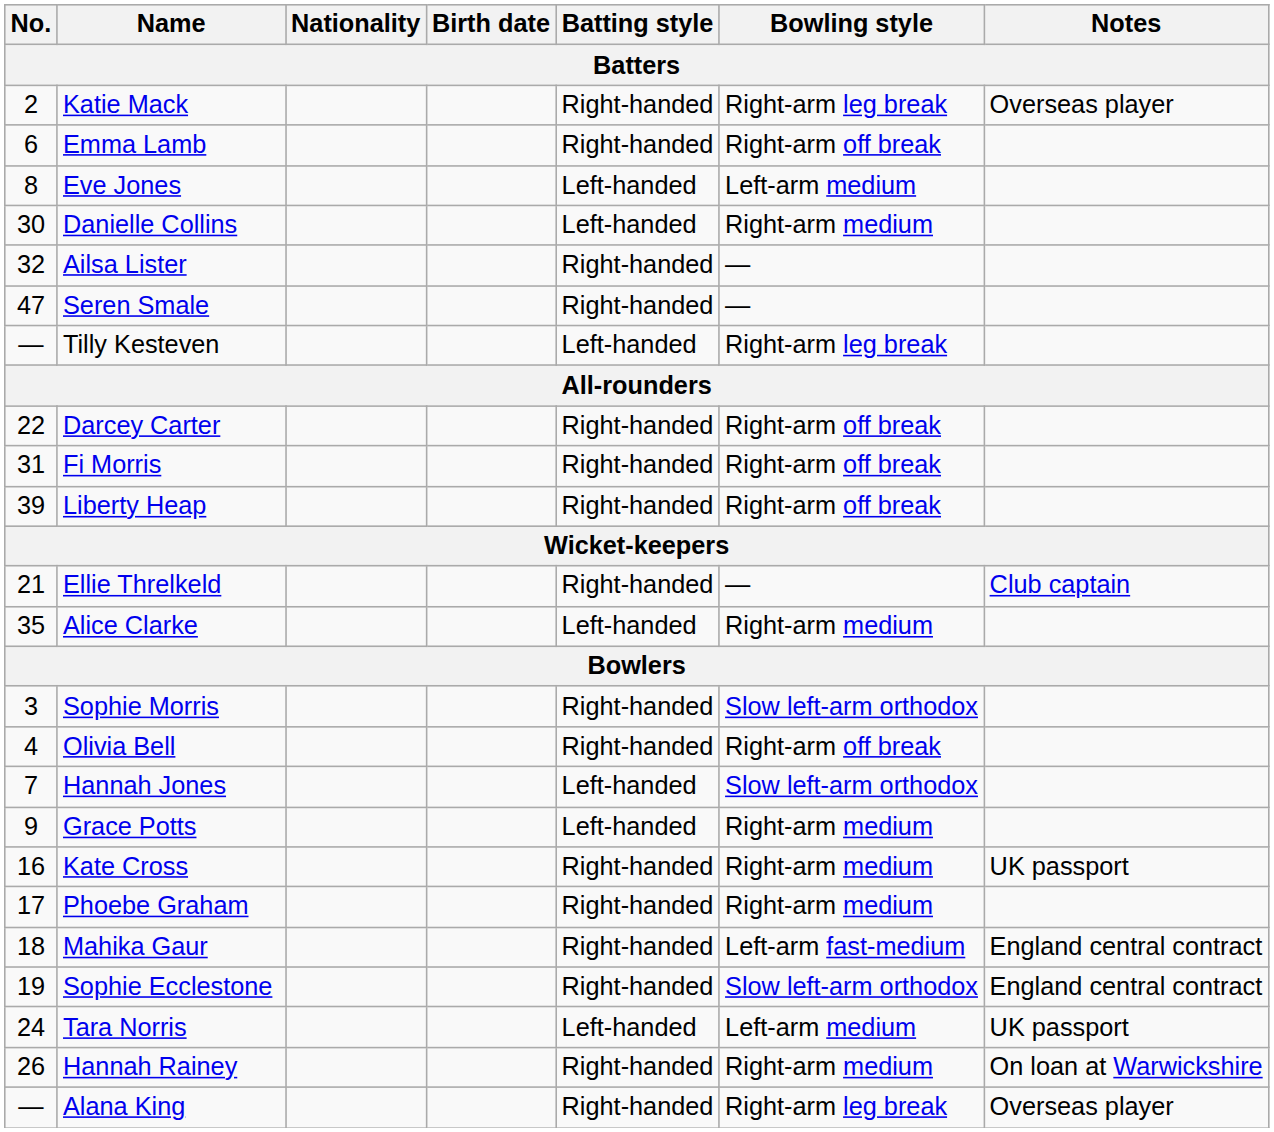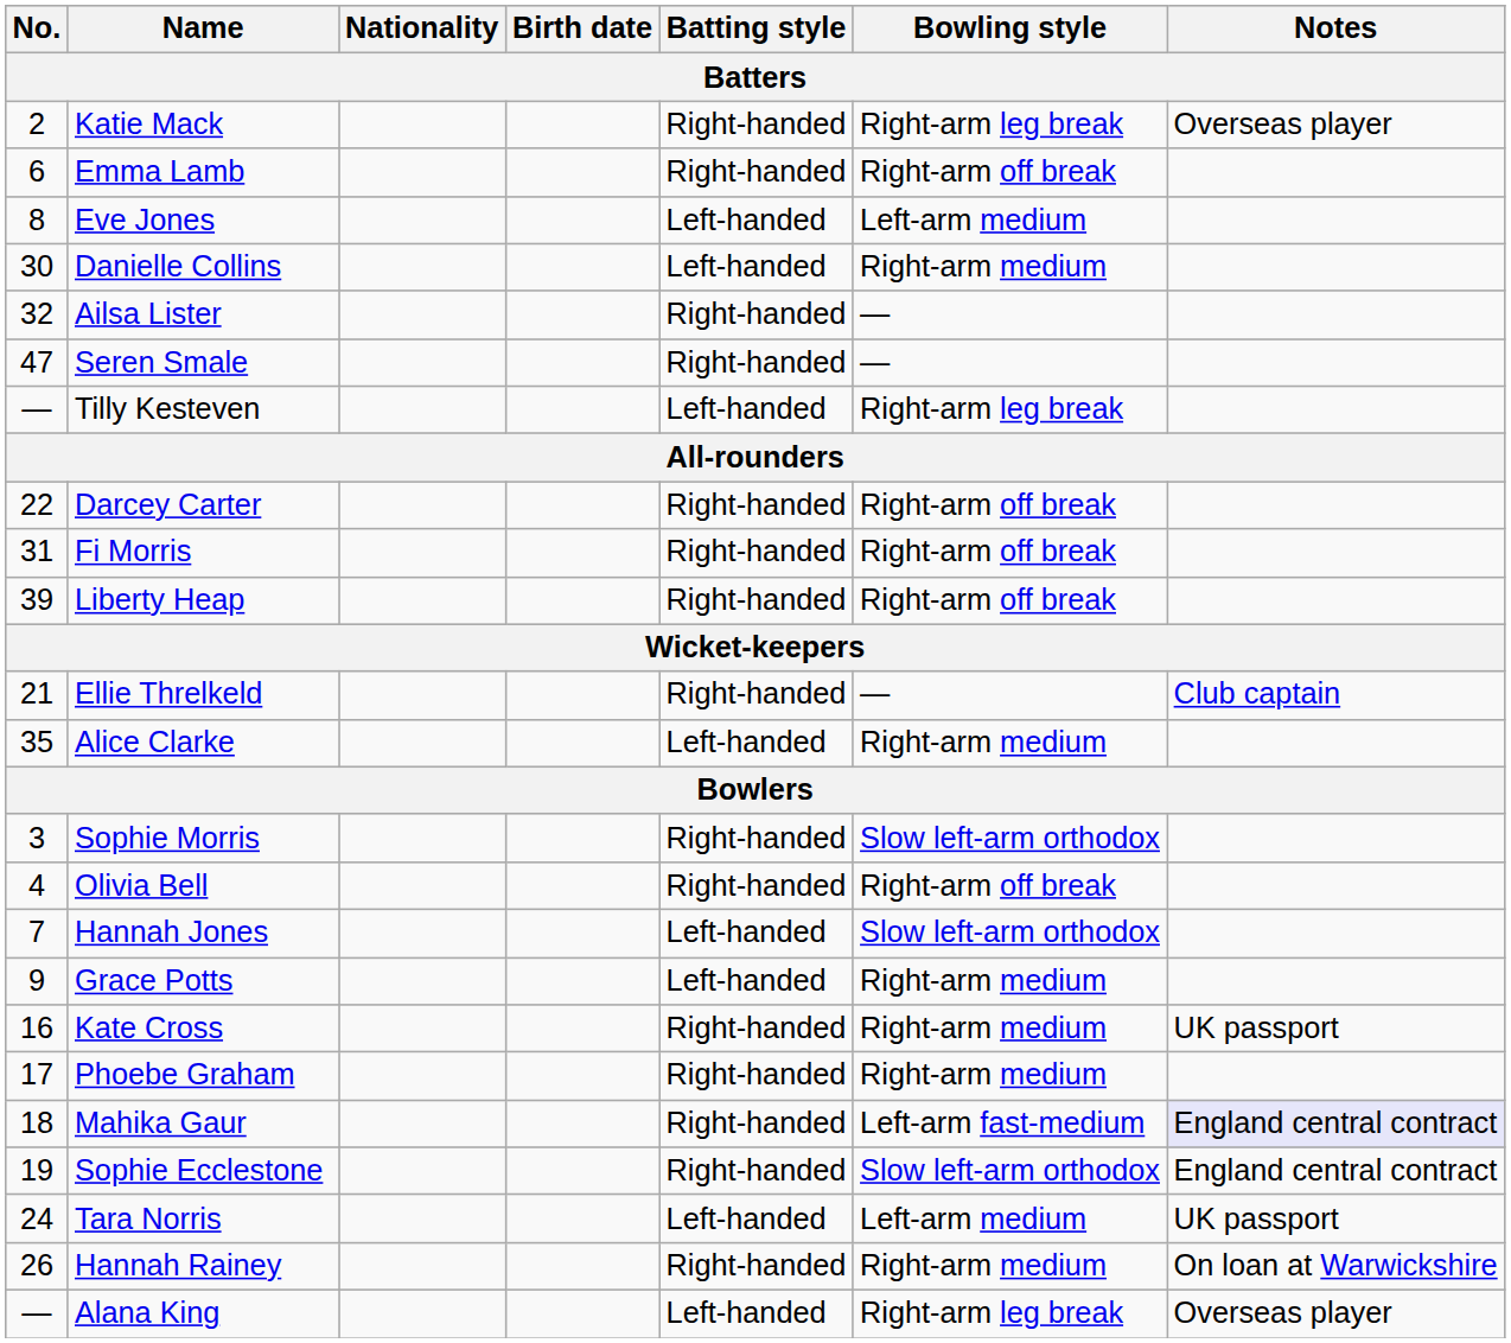Mahika Gaur | Notes: no background -> lavender background
Alana King | Batting style: Right-handed -> Left-handed
